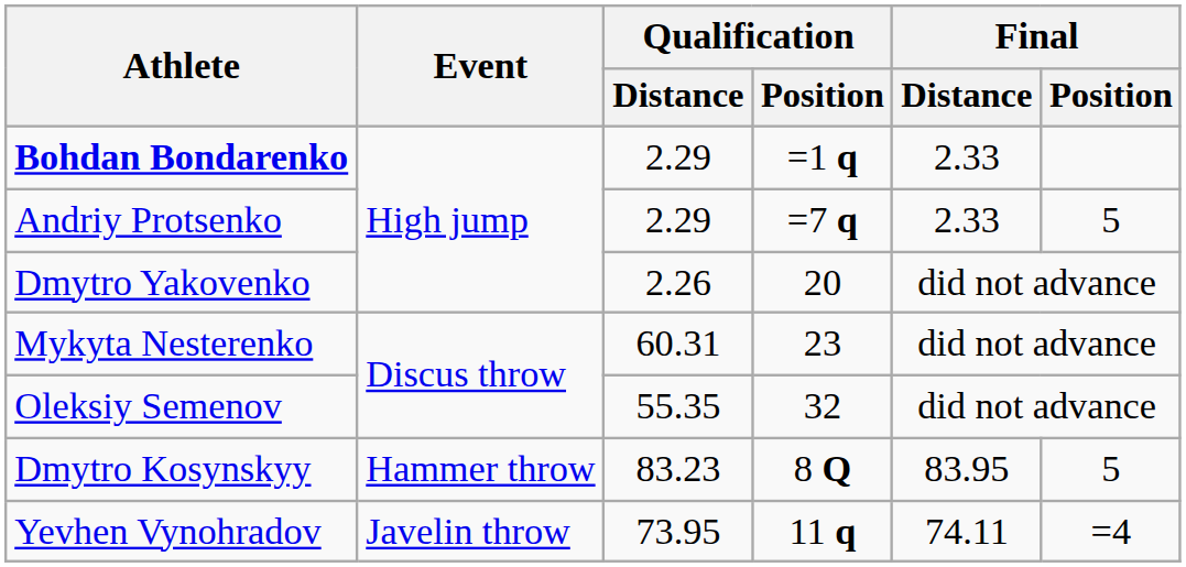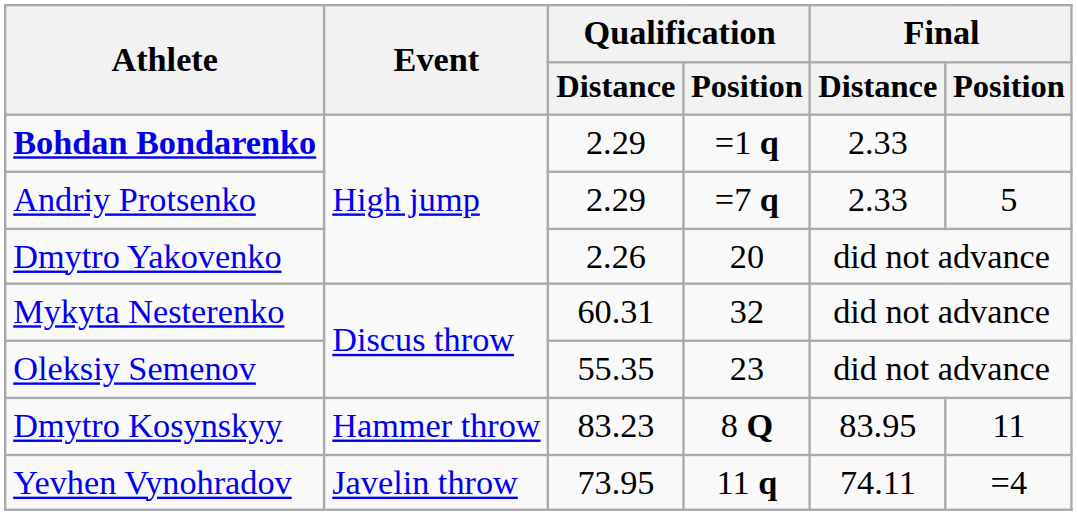Mykyta Nesterenko | Qualification / Position: 23 -> 32
Oleksiy Semenov | Qualification / Position: 32 -> 23
Dmytro Kosynskyy | Final / Position: 5 -> 11
